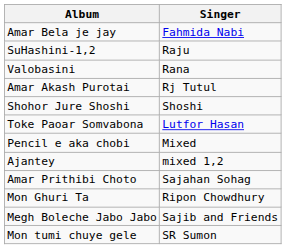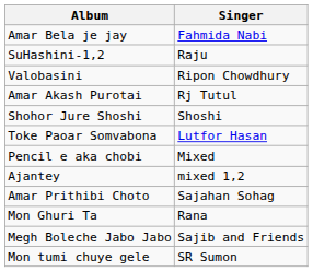Valobasini | Singer: Rana -> Ripon Chowdhury
Mon Ghuri Ta | Singer: Ripon Chowdhury -> Rana
